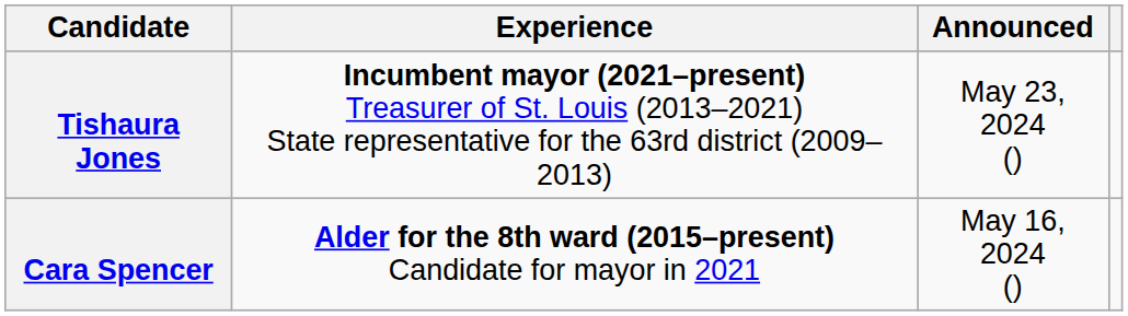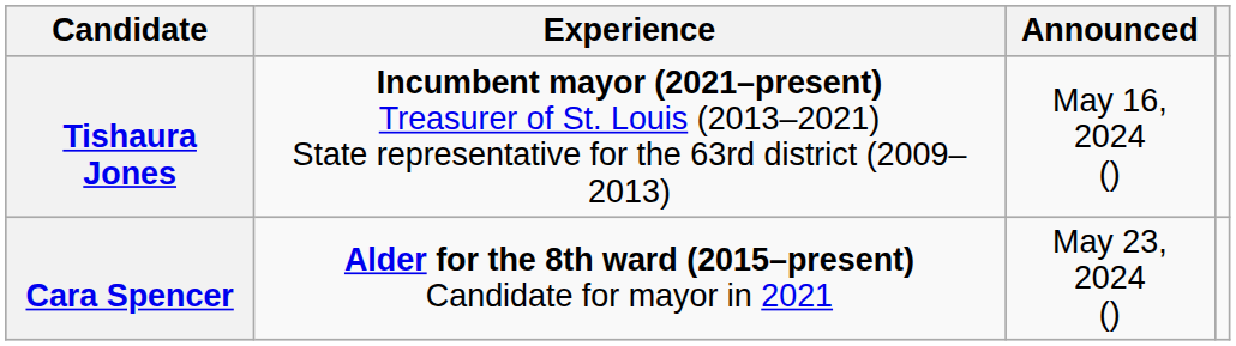Tishaura Jones | Announced: May 23, 2024 () -> May 16, 2024 ()
Cara Spencer | Announced: May 16, 2024 () -> May 23, 2024 ()
